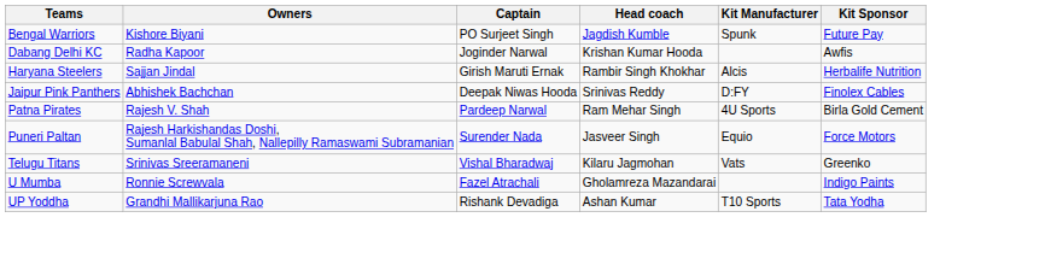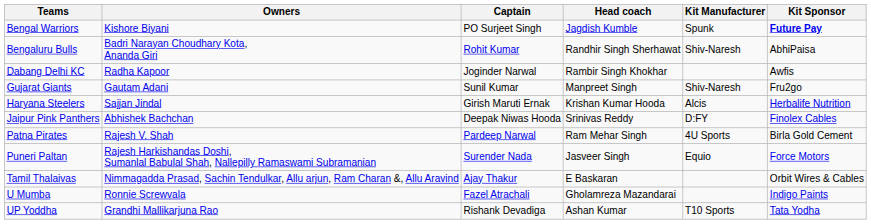Bengal Warriors | Kit Sponsor: normal -> bold
+ row: Bengaluru Bulls | Badri Narayan Choudhary Kota, Ananda Giri | Rohit Kumar | Randhir Singh Sherhawat | Shiv-Naresh | AbhiPaisa
Dabang Delhi KC | Head coach: Krishan Kumar Hooda -> Rambir Singh Khokhar
+ row: Gujarat Giants | Gautam Adani | Sunil Kumar | Manpreet Singh | Shiv-Naresh | Fru2go
Haryana Steelers | Head coach: Rambir Singh Khokhar -> Krishan Kumar Hooda
+ row: Tamil Thalaivas | Nimmagadda Prasad, Sachin Tendulkar, Allu arjun, Ram Charan &, Allu Aravind | Ajay Thakur | E Baskaran | Orbit Wires & Cables
- row: Telugu Titans | Srinivas Sreeramaneni | Vishal Bharadwaj | Kilaru Jagmohan | Vats | Greenko
